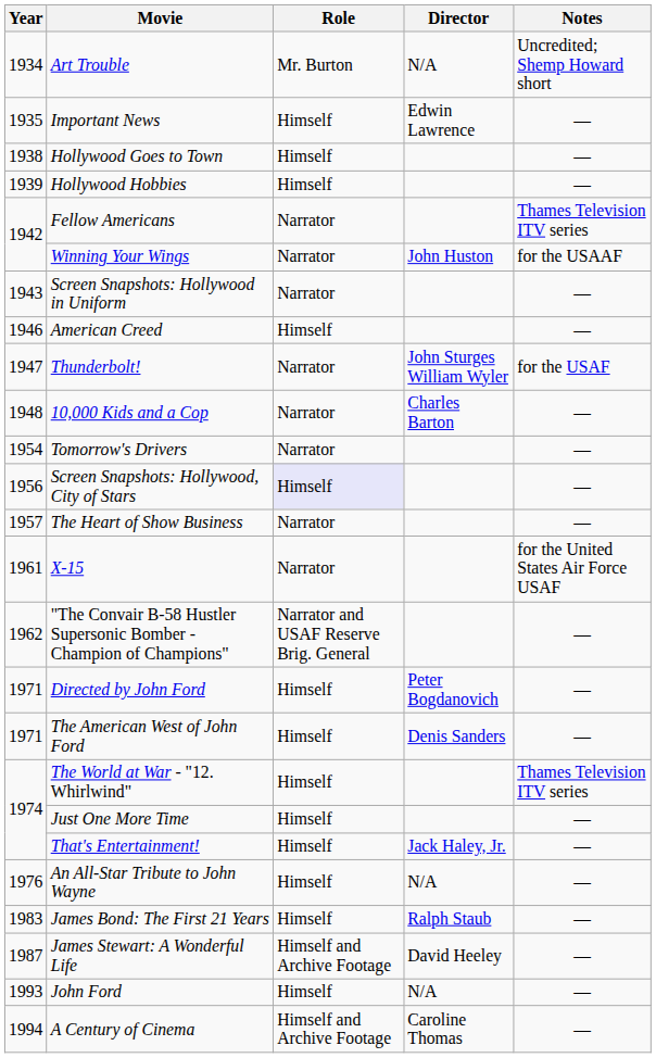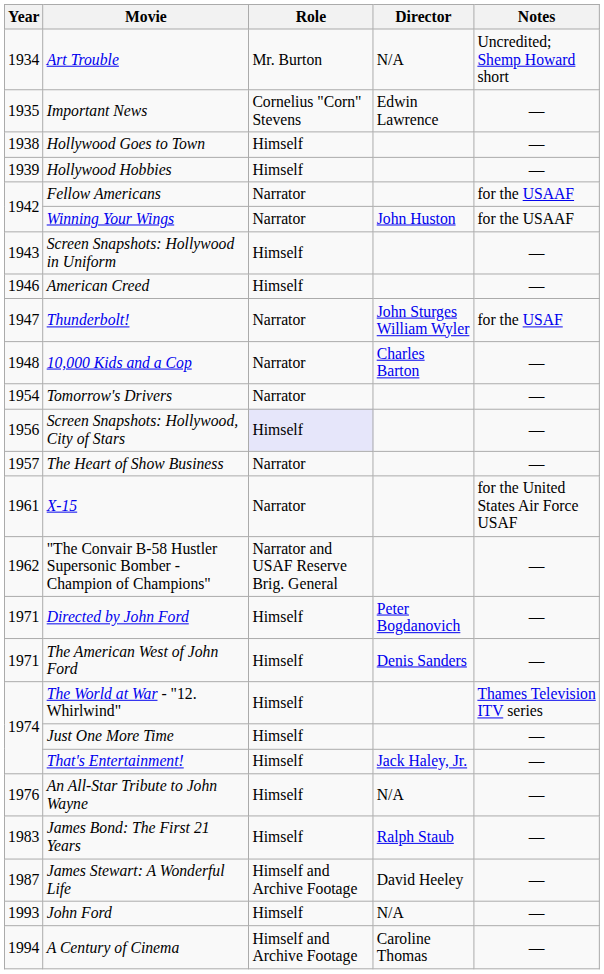Important News | Role: Himself -> Cornelius "Corn" Stevens
Fellow Americans | Notes: Thames Television ITV series -> for the USAAF
Screen Snapshots: Hollywood in Uniform | Role: Narrator -> Himself
